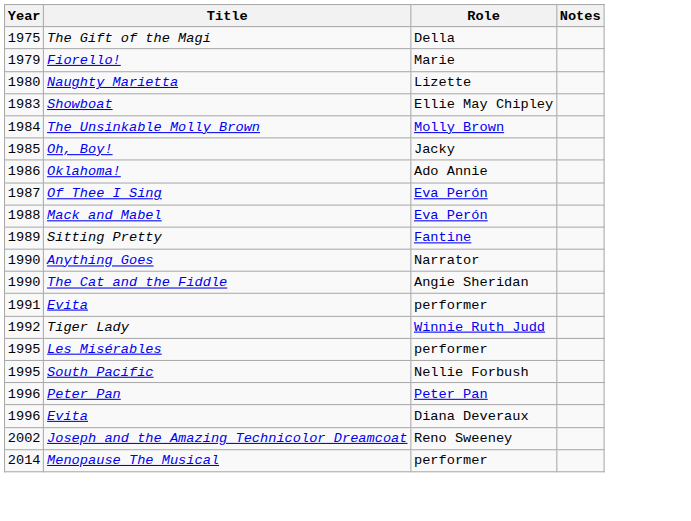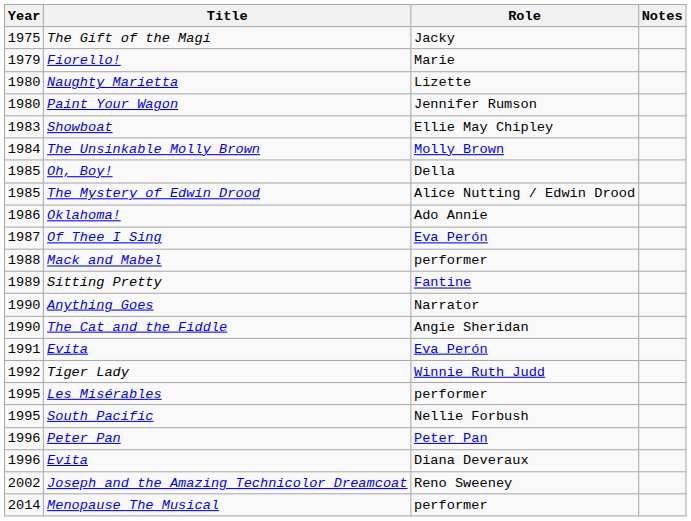The Gift of the Magi | Role: Della -> Jacky
+ row: 1980 | Paint Your Wagon | Jennifer Rumson
Oh, Boy! | Role: Jacky -> Della
+ row: 1985 | The Mystery of Edwin Drood | Alice Nutting / Edwin Drood
Mack and Mabel | Role: Eva Perón -> performer
1991 / Evita | Role: performer -> Eva Perón
